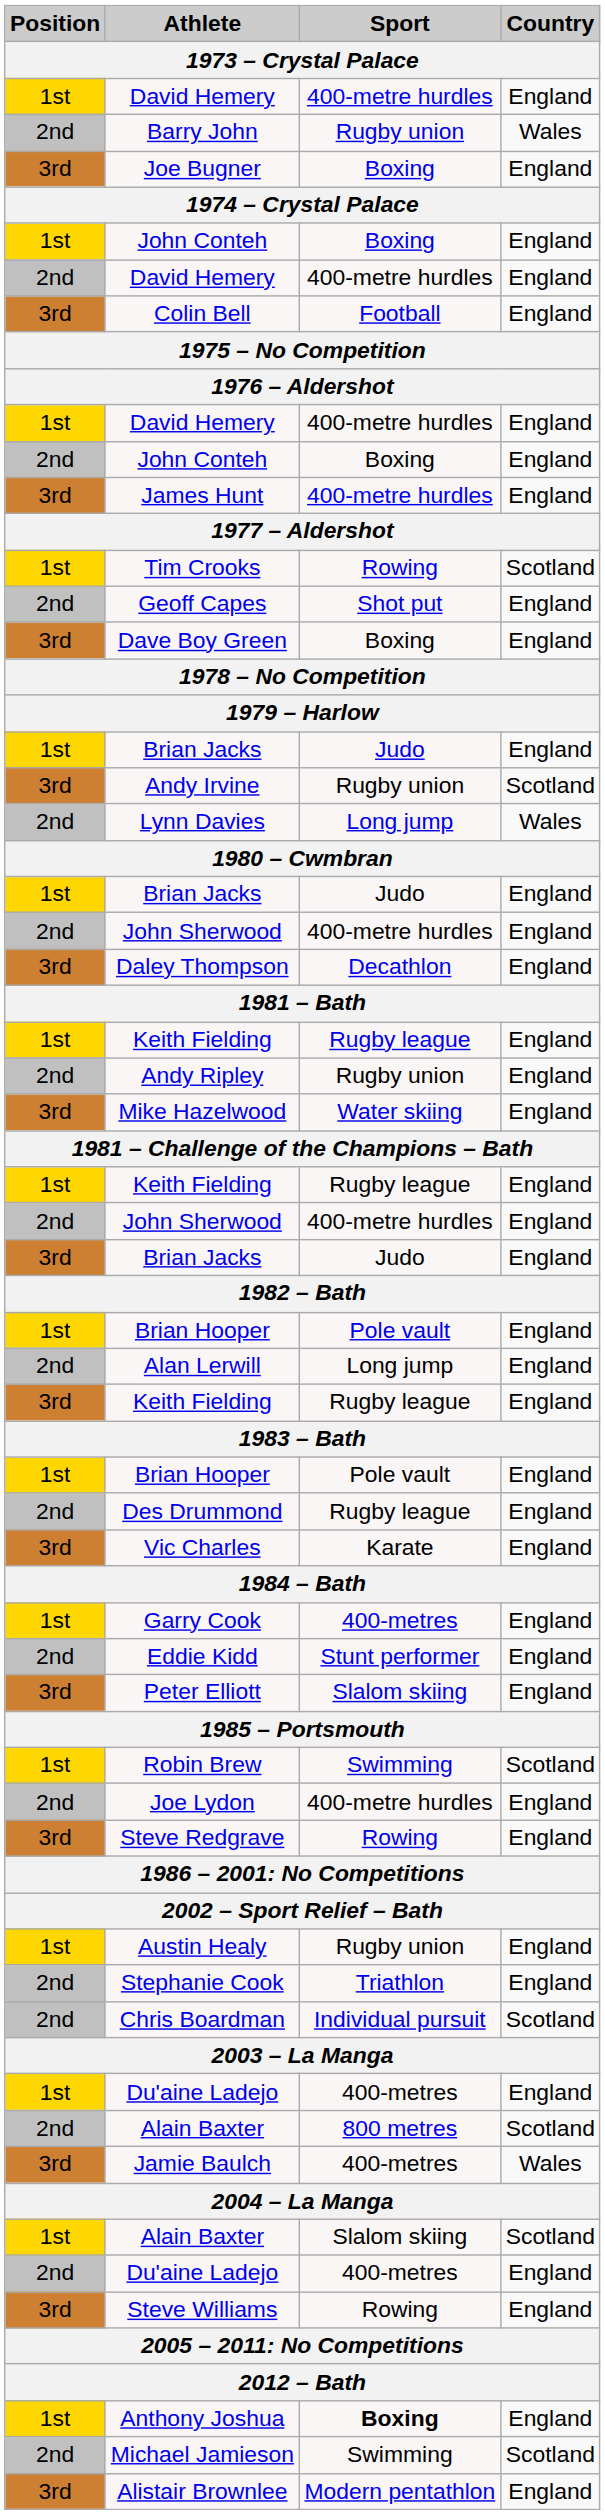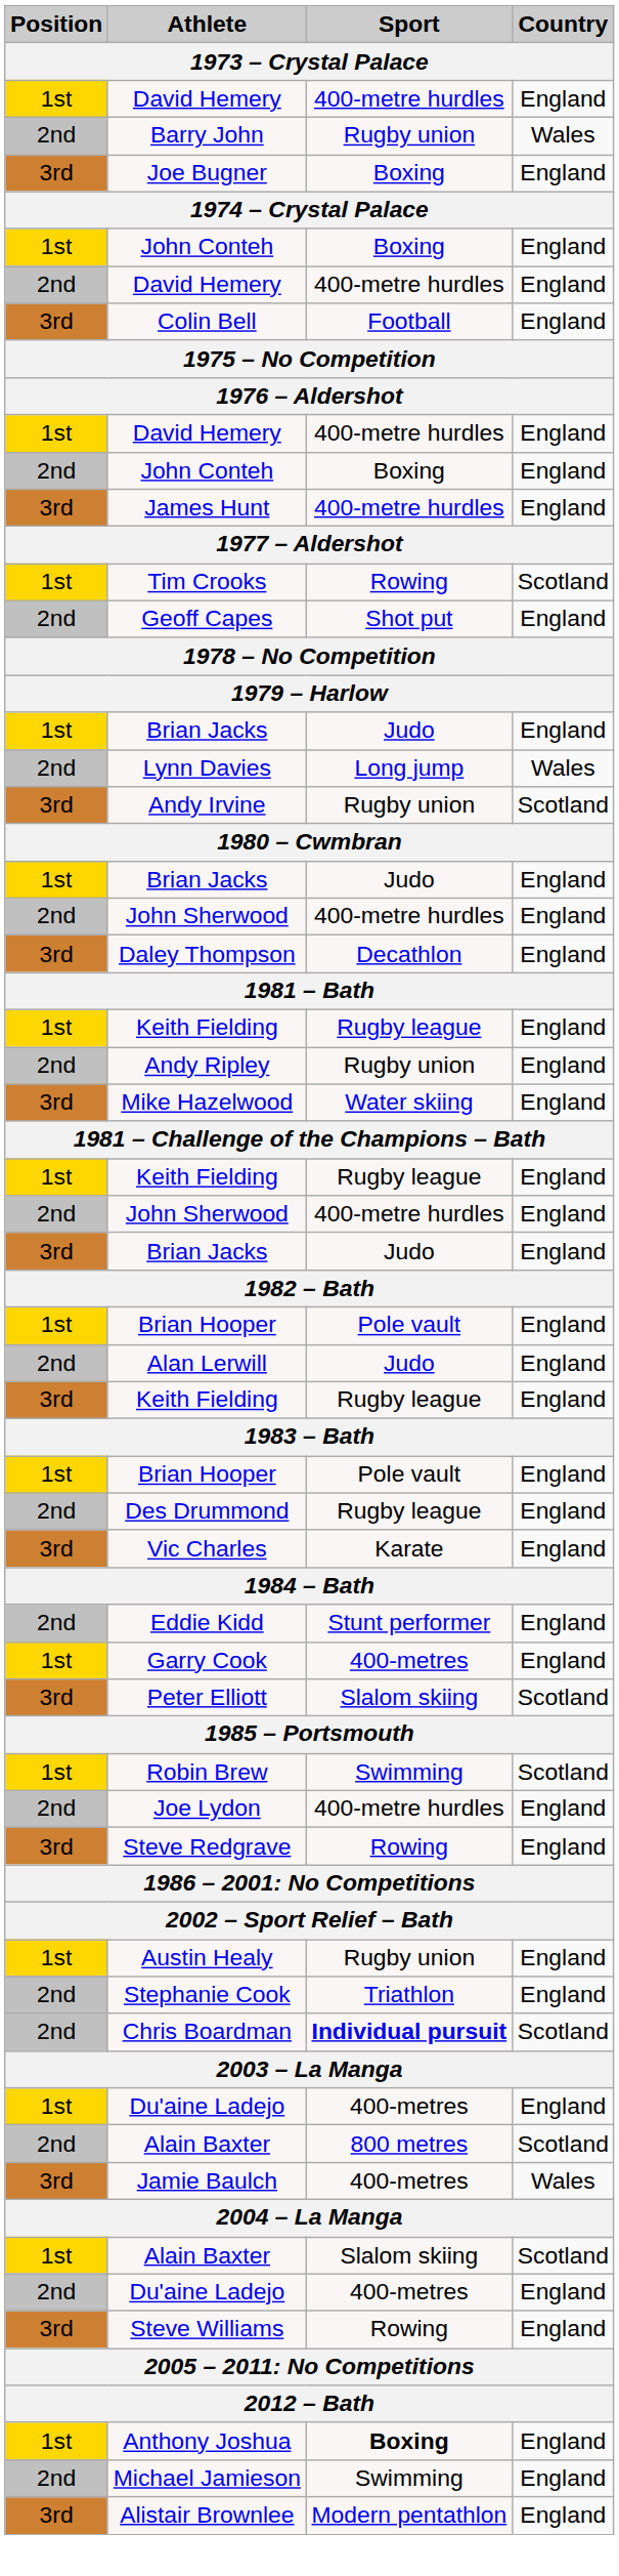- row: 3rd | Dave Boy Green | Boxing | England
rows swapped: Lynn Davies <-> Andy Irvine
Alan Lerwill | Sport: Long jump -> Judo
rows swapped: Garry Cook <-> Eddie Kidd
Peter Elliott | Country: England -> Scotland
Chris Boardman | Sport: normal -> bold
Michael Jamieson | Country: Scotland -> England
